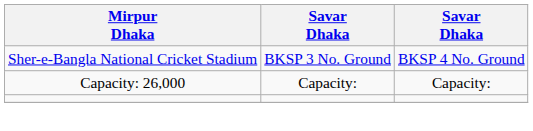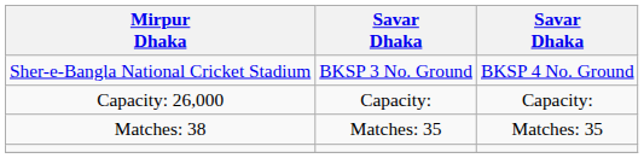+ row: Matches: 38 | Matches: 35 | Matches: 35
